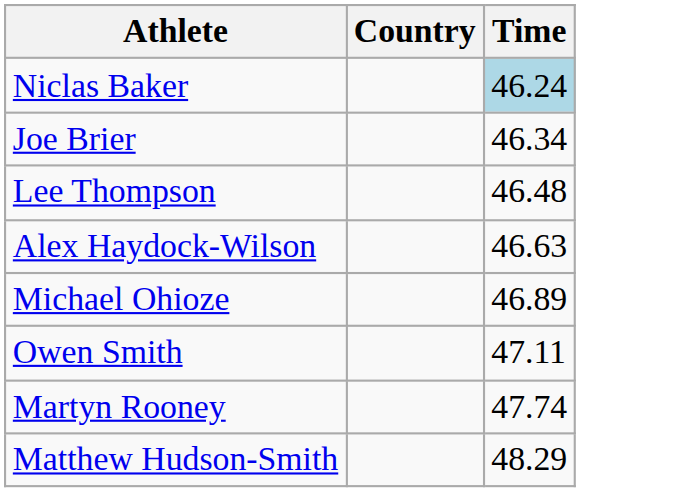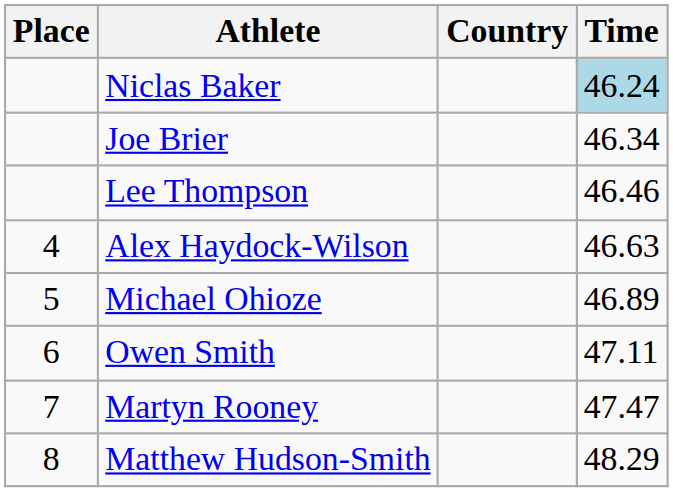+ column: Place | 4 | 5 | 6 | 7 | 8
Lee Thompson | Time: 46.48 -> 46.46
Martyn Rooney | Time: 47.74 -> 47.47
